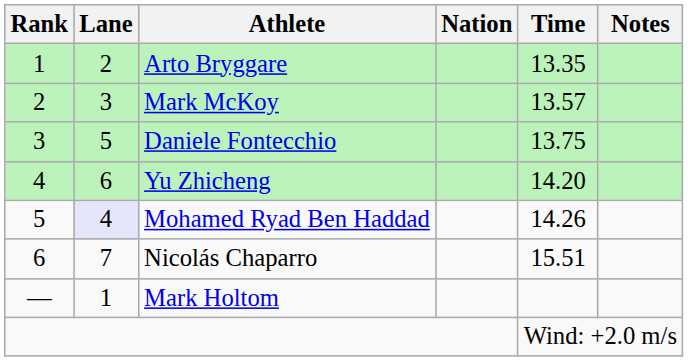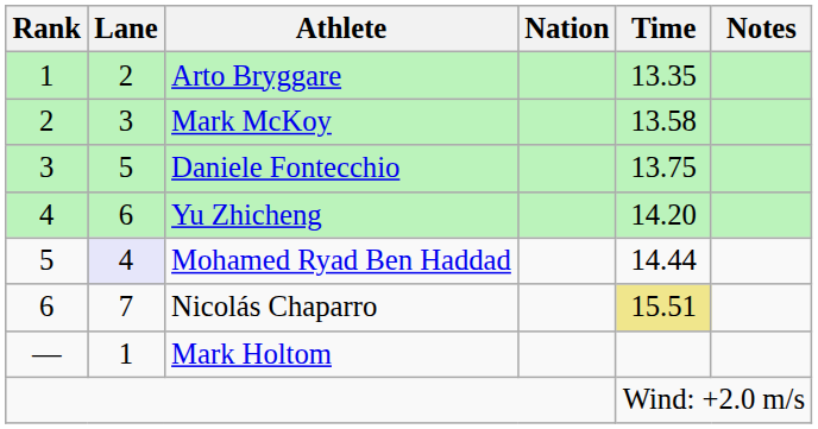Mark McKoy | Time: 13.57 -> 13.58
Mohamed Ryad Ben Haddad | Time: 14.26 -> 14.44
Nicolás Chaparro | Time: no background -> khaki background
